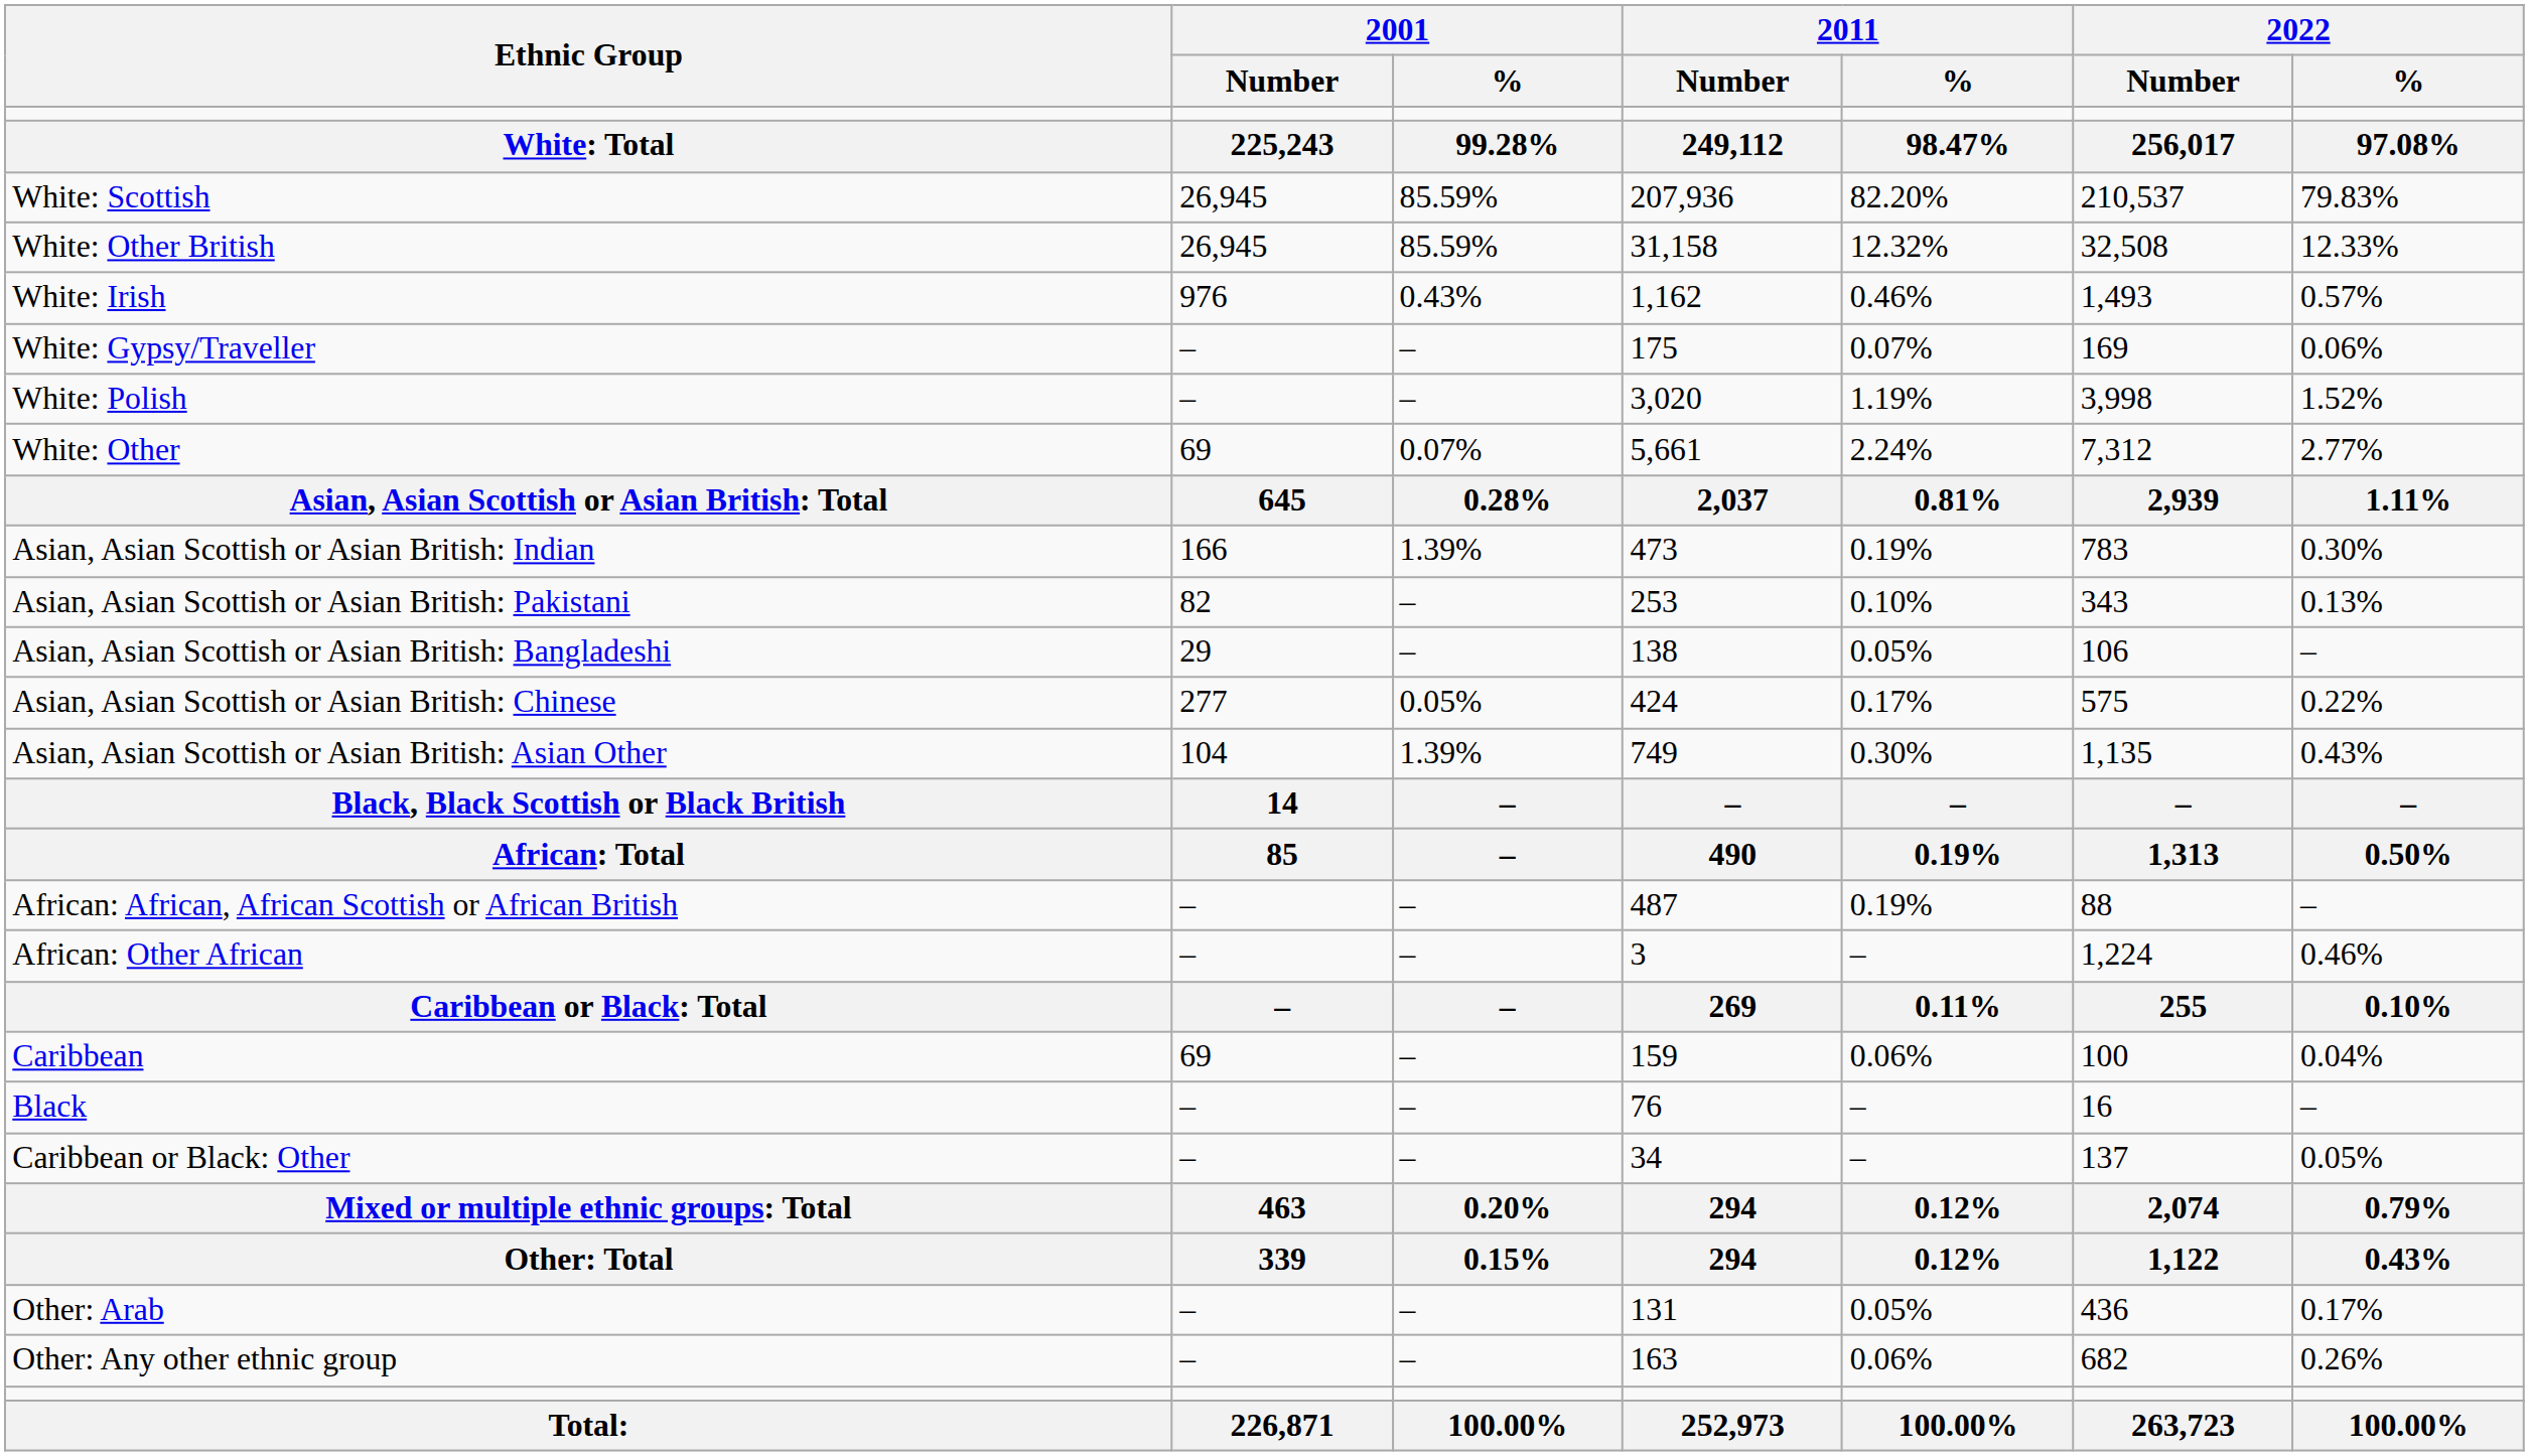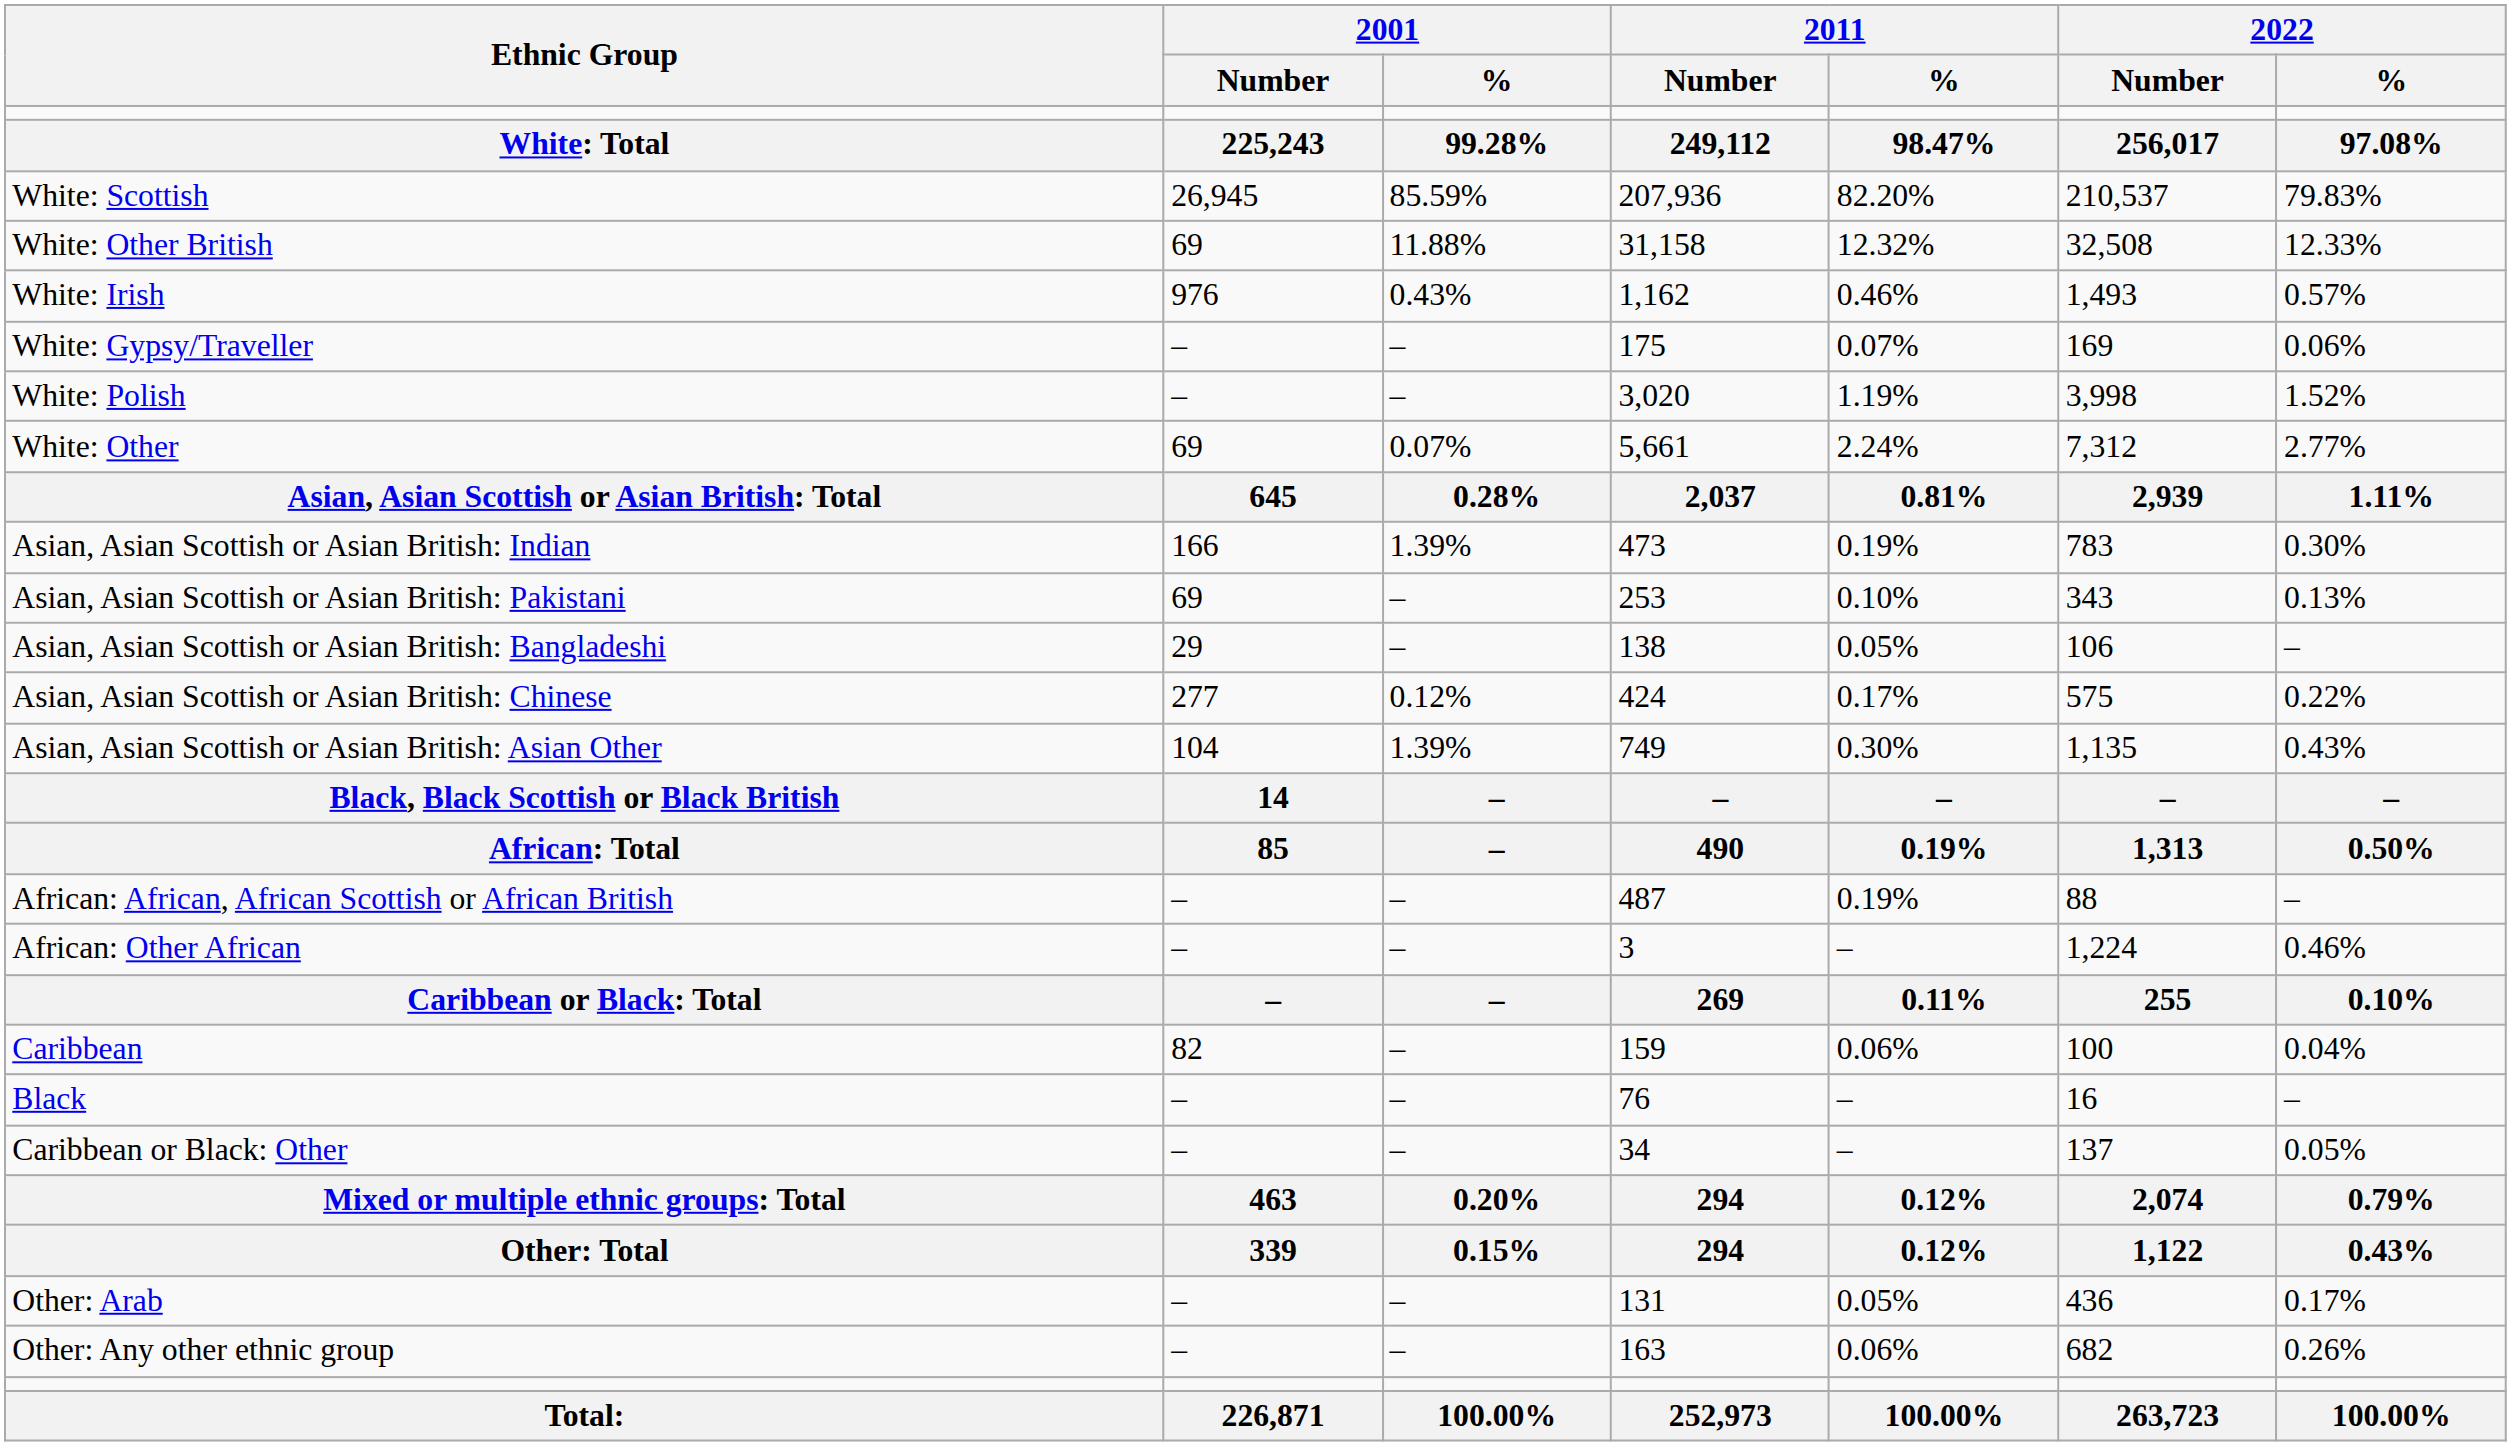White: Other British | 2001 / Number: 26,945 -> 69
White: Other British | 2001 / %: 85.59% -> 11.88%
Asian, Asian Scottish or Asian British: Pakistani | 2001 / Number: 82 -> 69
Asian, Asian Scottish or Asian British: Chinese | 2001 / %: 0.05% -> 0.12%
Caribbean | 2001 / Number: 69 -> 82
